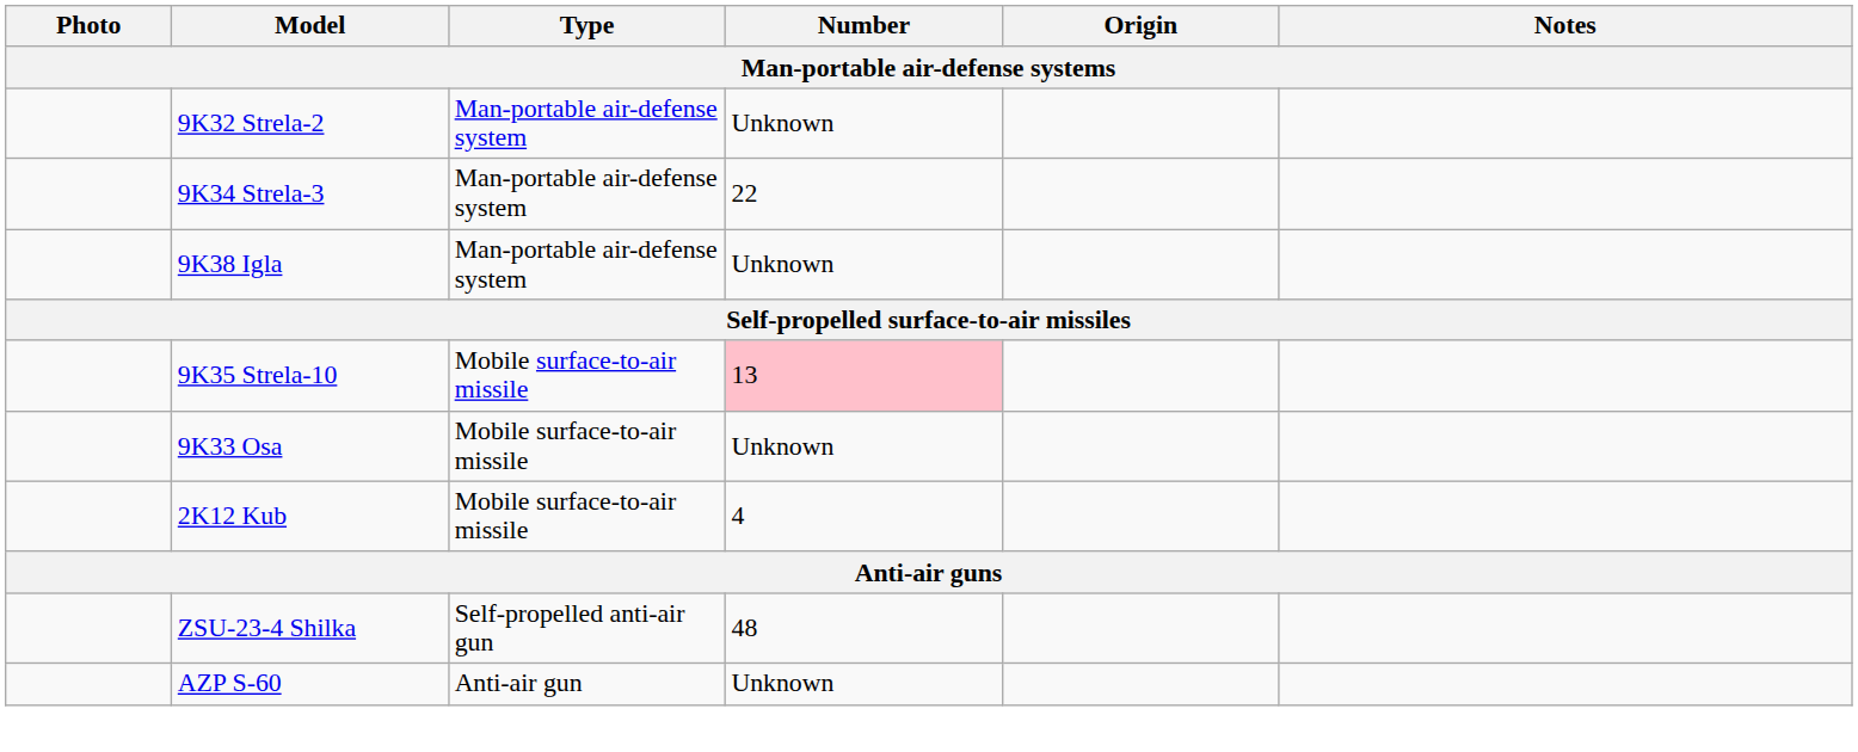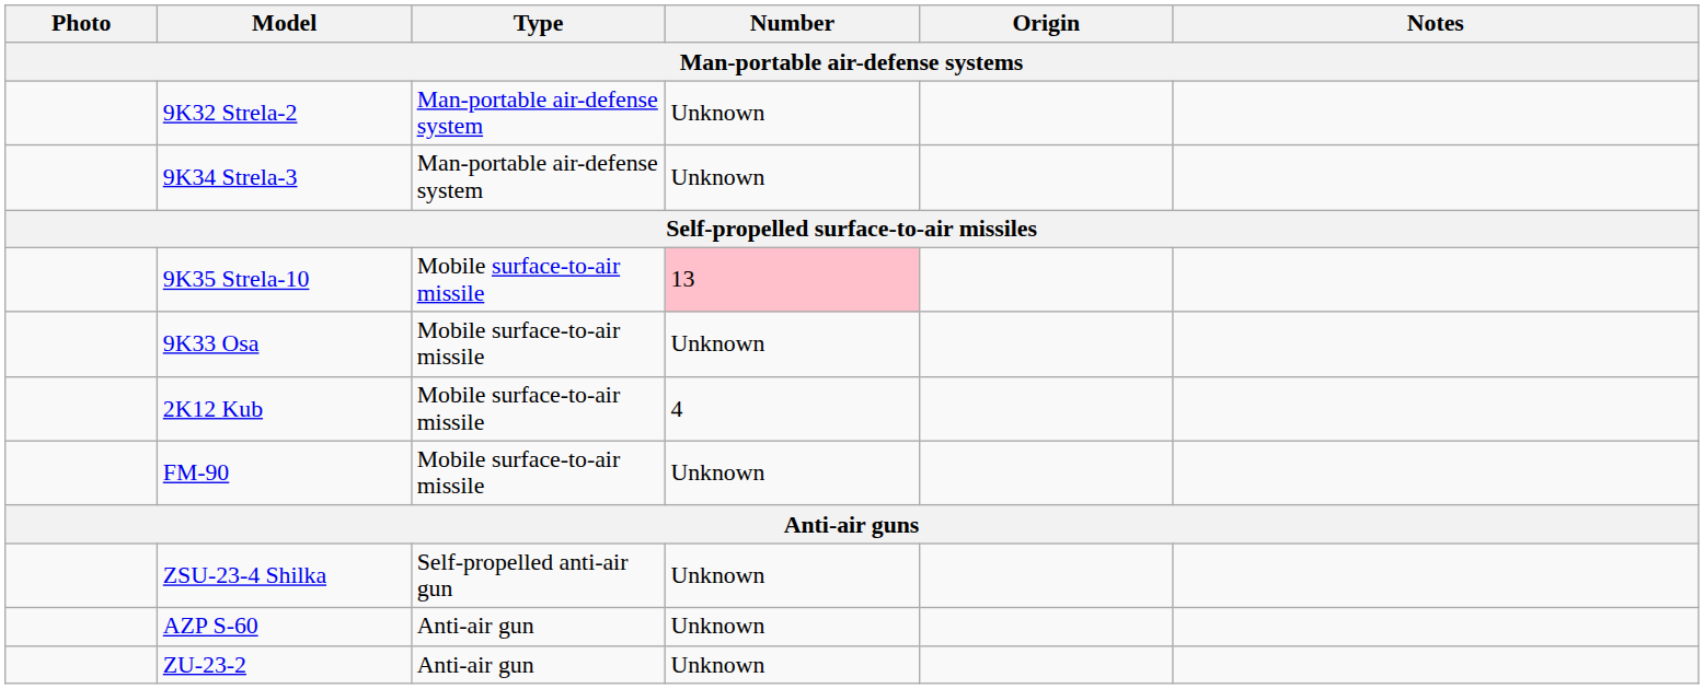9K34 Strela-3 | Number: 22 -> Unknown
- row: 9K38 Igla | Man-portable air-defense system | Unknown
+ row: FM-90 | Mobile surface-to-air missile | Unknown
ZSU-23-4 Shilka | Number: 48 -> Unknown
+ row: ZU-23-2 | Anti-air gun | Unknown
